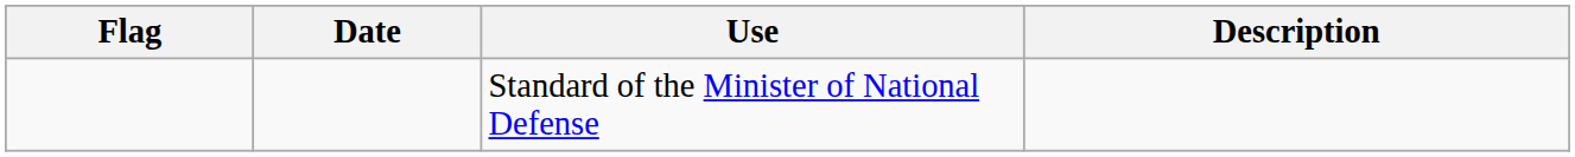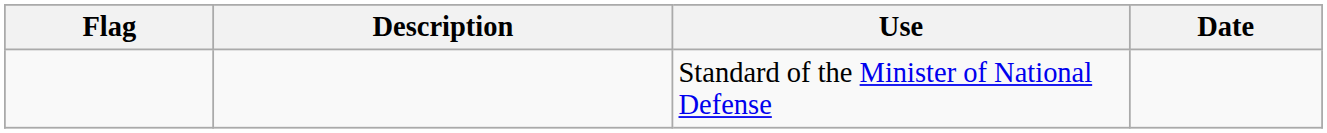columns swapped: Date <-> Description
